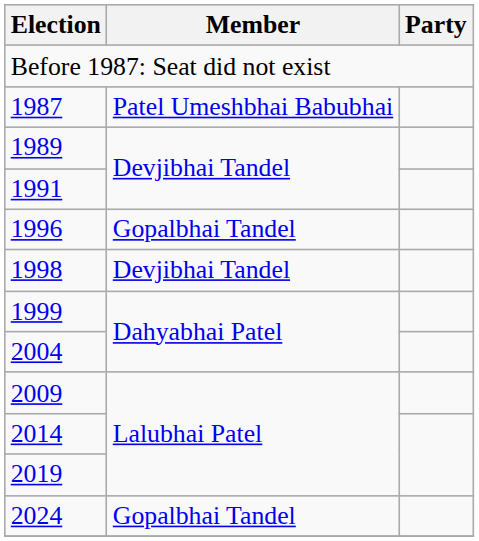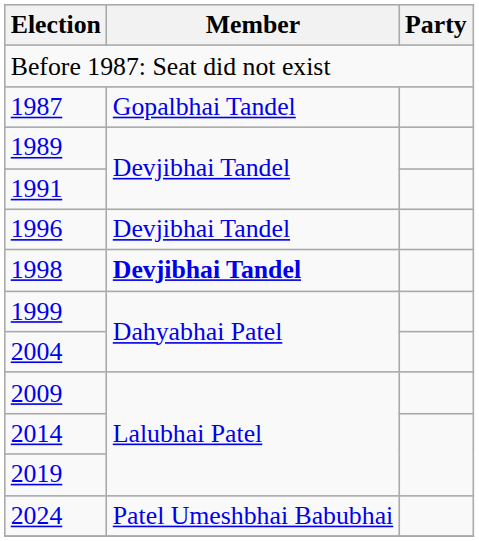1987 | Member: Patel Umeshbhai Babubhai -> Gopalbhai Tandel
1996 | Member: Gopalbhai Tandel -> Devjibhai Tandel
1998 | Member: normal -> bold
2024 | Member: Gopalbhai Tandel -> Patel Umeshbhai Babubhai
